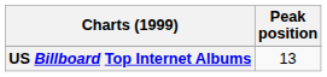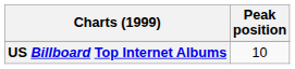US Billboard Top Internet Albums | Peak position: 13 -> 10
